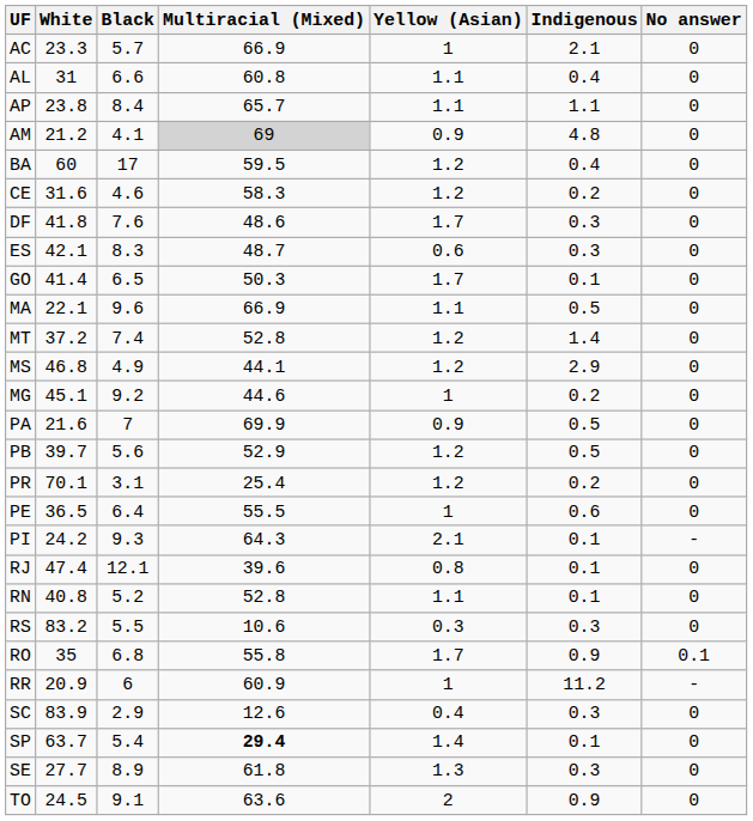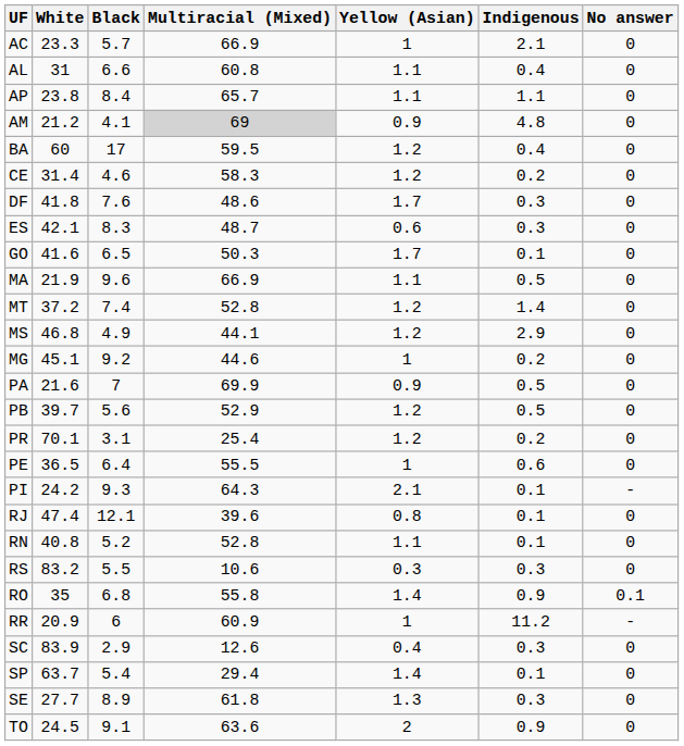CE | White: 31.6 -> 31.4
GO | White: 41.4 -> 41.6
MA | White: 22.1 -> 21.9
RO | Yellow (Asian): 1.7 -> 1.4
SP | Multiracial (Mixed): bold -> normal
